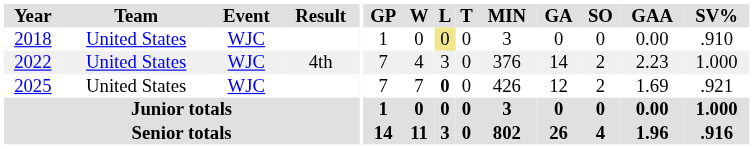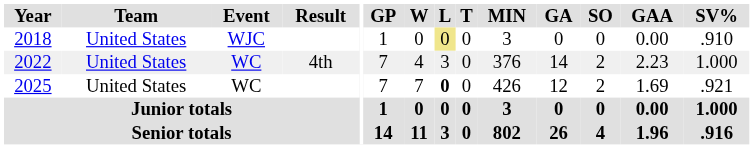2022 | Event: WJC -> WC
2025 | Event: WJC -> WC
